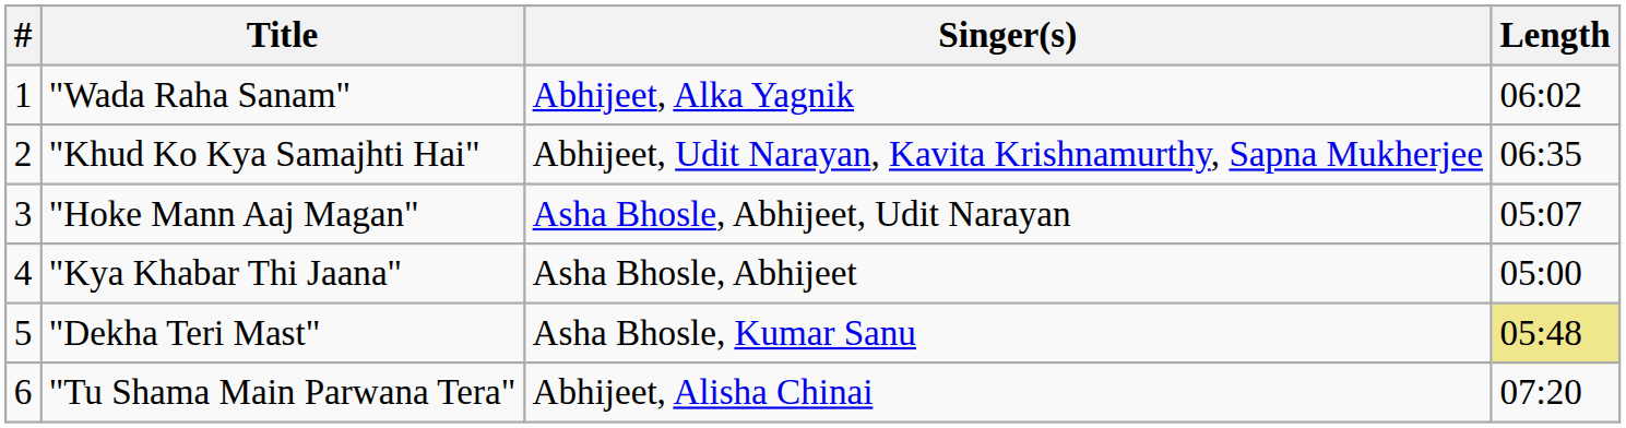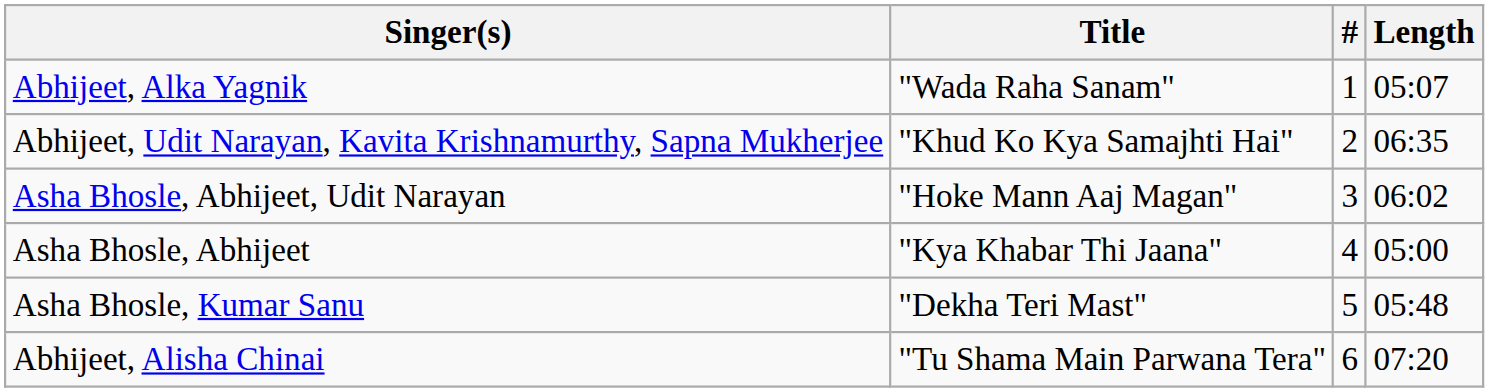columns swapped: # <-> Singer(s)
"Wada Raha Sanam" | Length: 06:02 -> 05:07
"Hoke Mann Aaj Magan" | Length: 05:07 -> 06:02
"Dekha Teri Mast" | Length: khaki background -> no background
